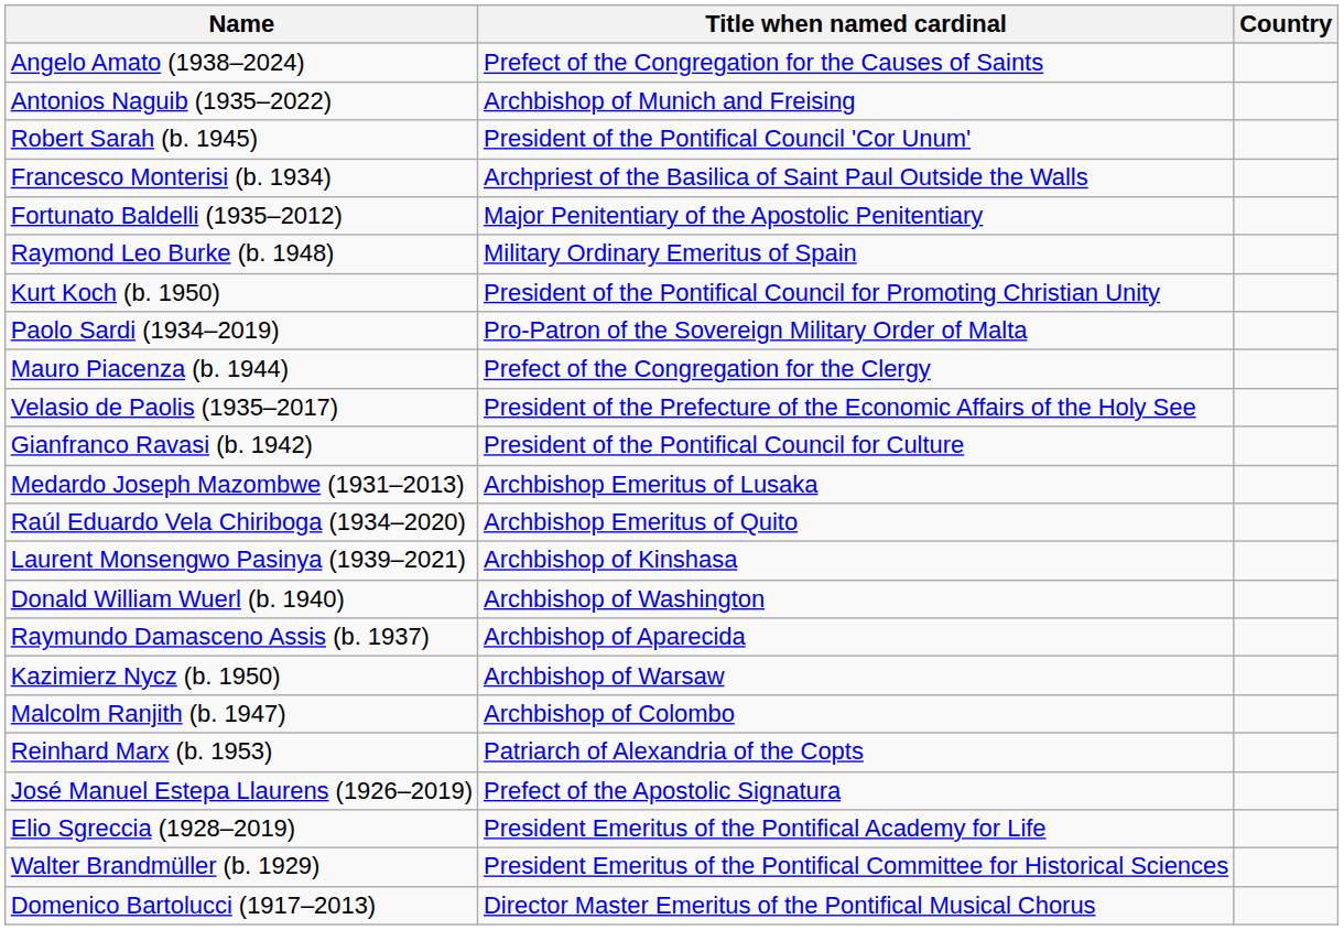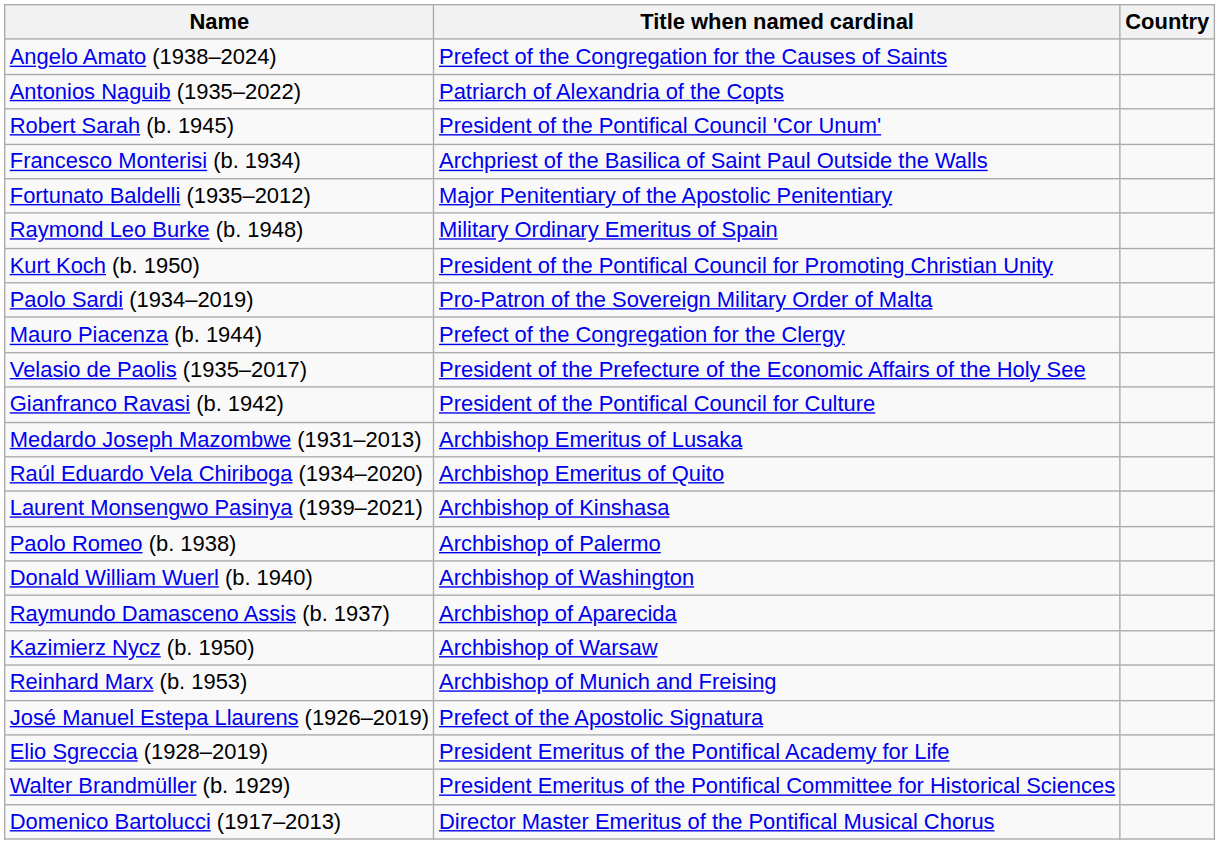Antonios Naguib (1935–2022) | Title when named cardinal: Archbishop of Munich and Freising -> Patriarch of Alexandria of the Copts
+ row: Paolo Romeo (b. 1938) | Archbishop of Palermo
- row: Malcolm Ranjith (b. 1947) | Archbishop of Colombo
Reinhard Marx (b. 1953) | Title when named cardinal: Patriarch of Alexandria of the Copts -> Archbishop of Munich and Freising
